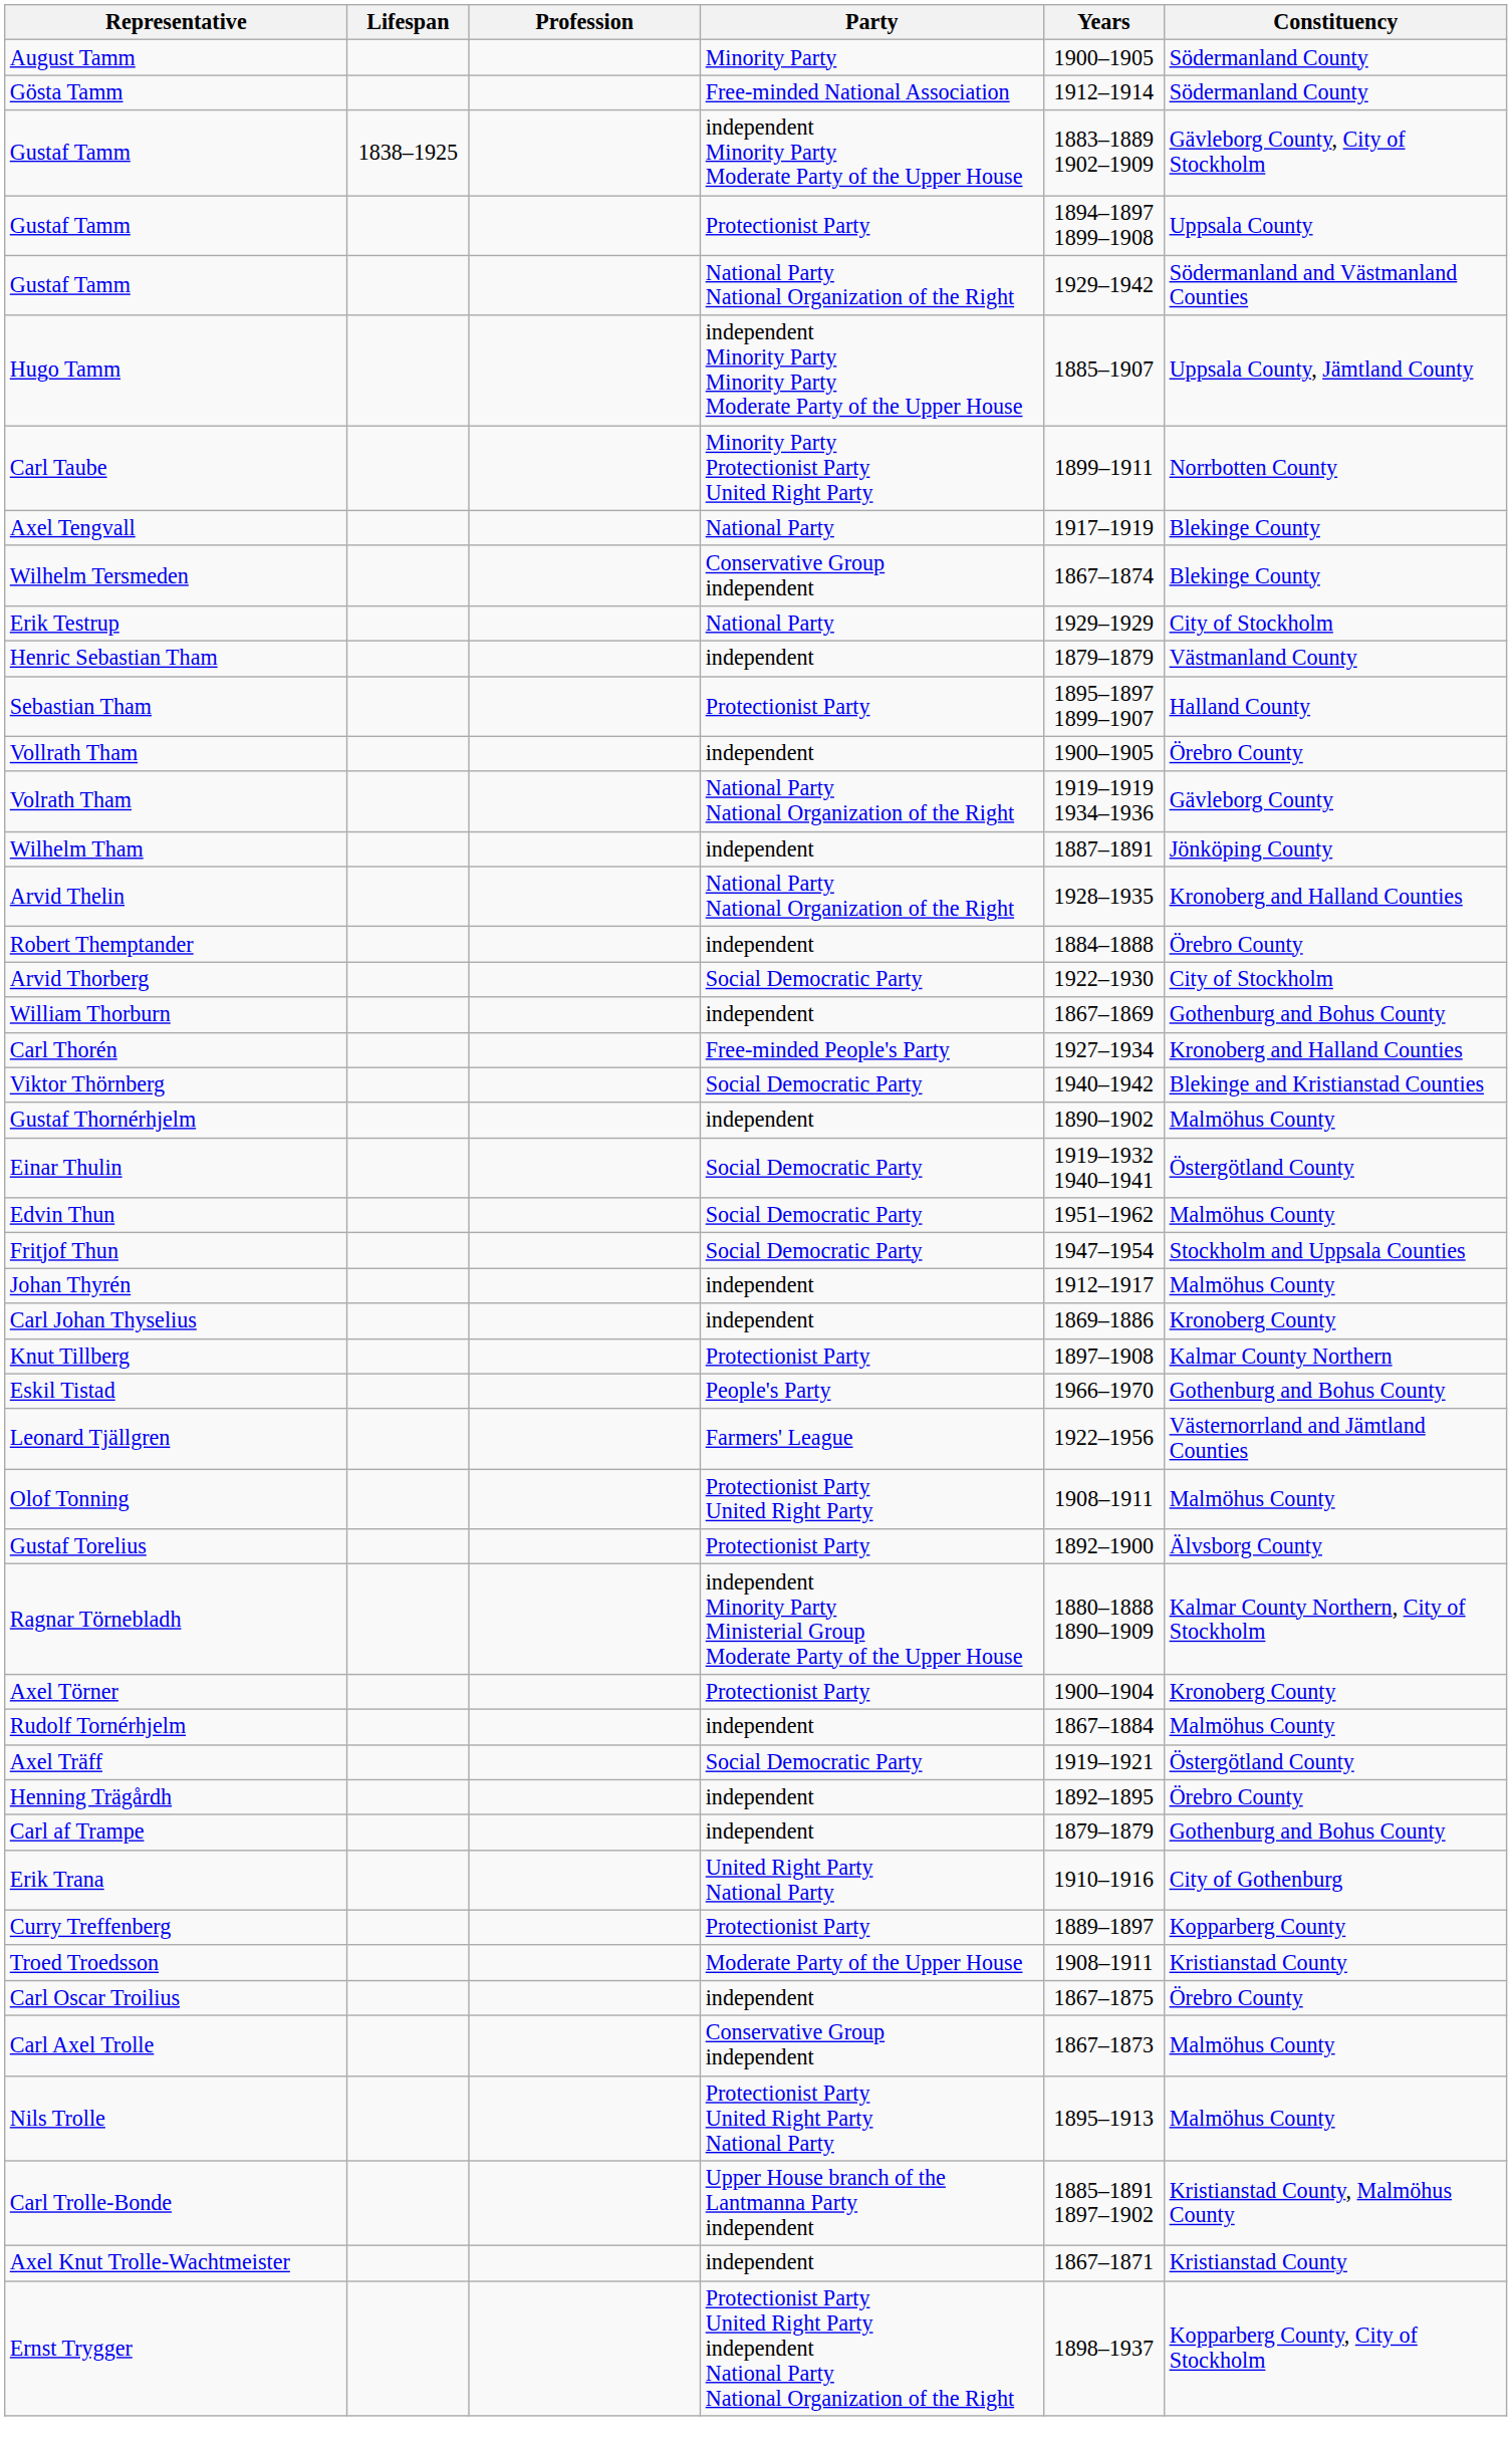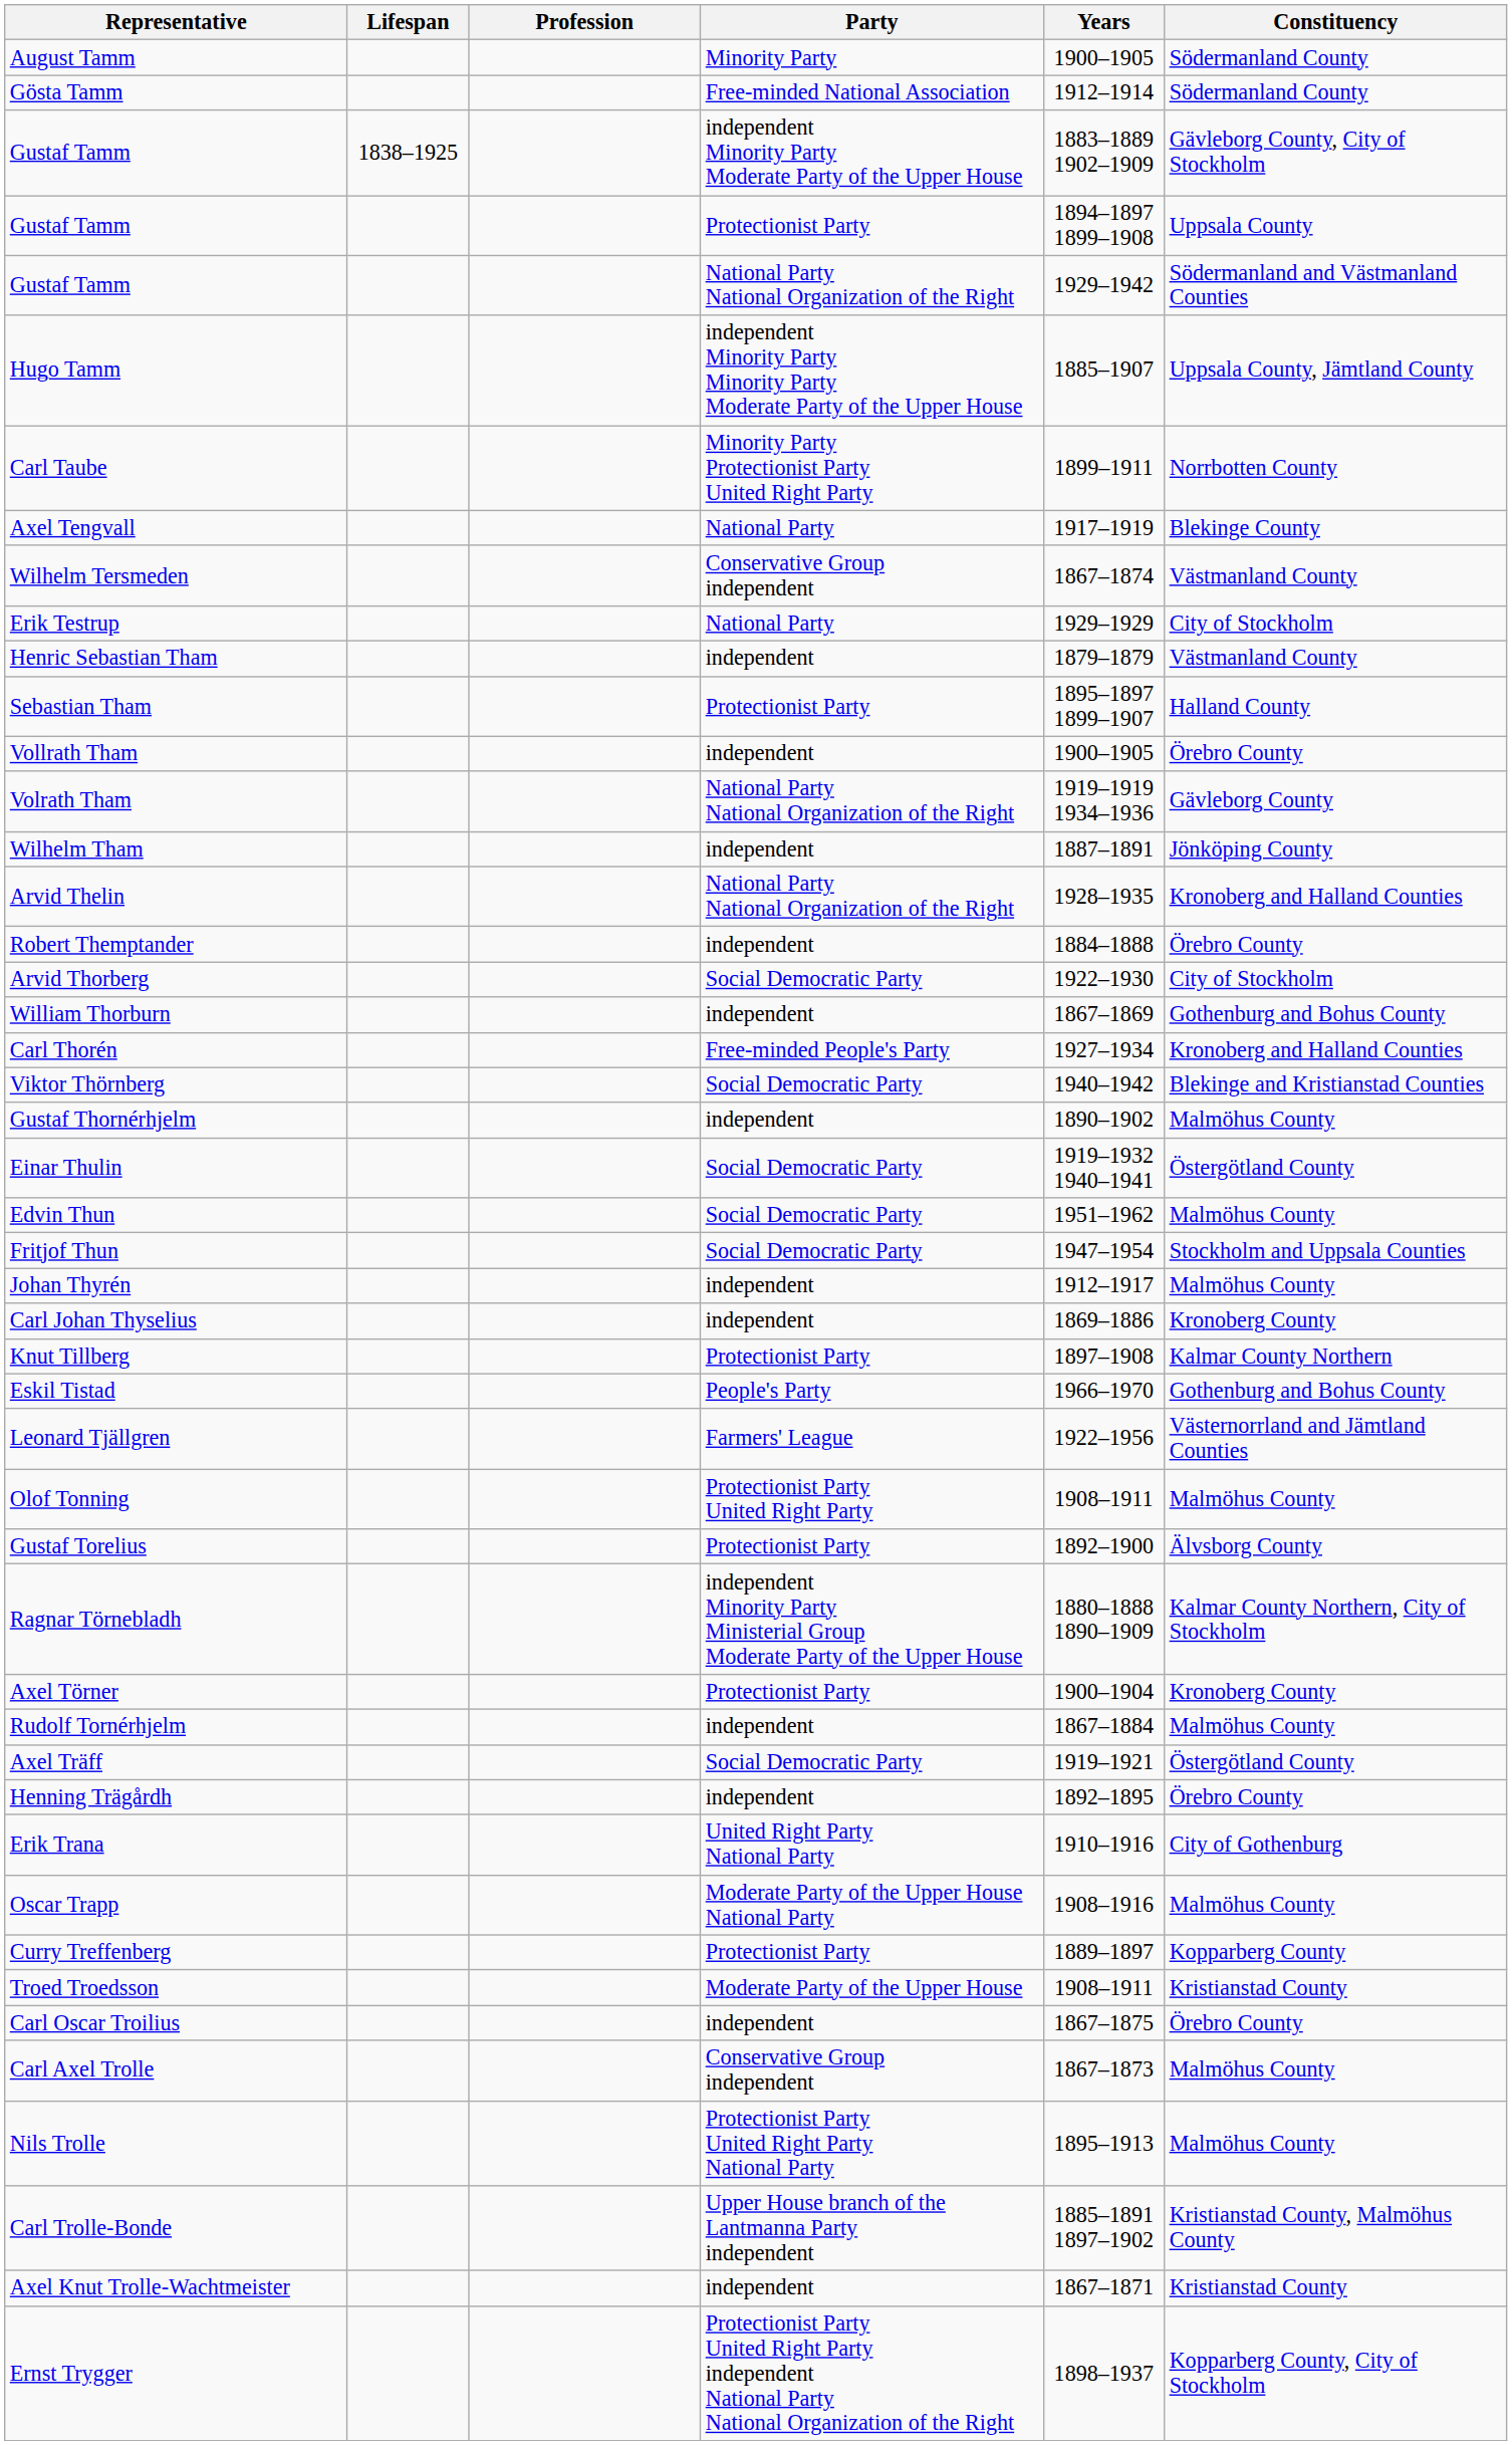Wilhelm Tersmeden | Constituency: Blekinge County -> Västmanland County
- row: Carl af Trampe | independent | 1879–1879 | Gothenburg and Bohus County
+ row: Oscar Trapp | Moderate Party of the Upper House National Party | 1908–1916 | Malmöhus County
